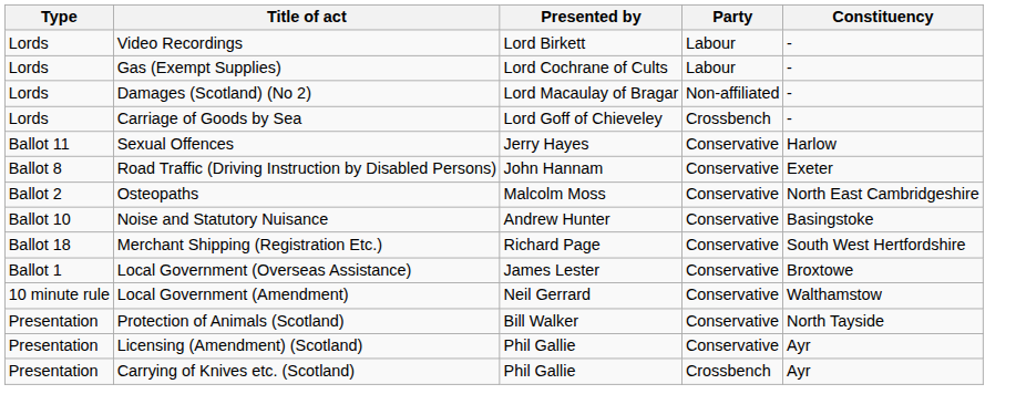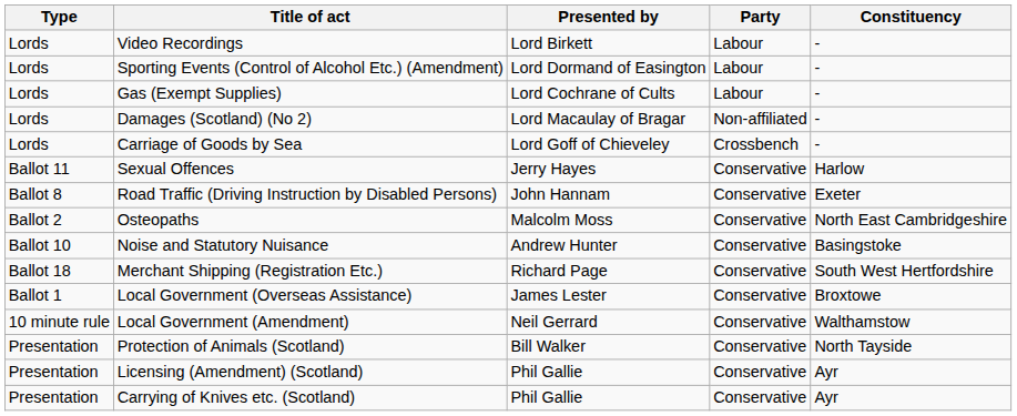+ row: Lords | Sporting Events (Control of Alcohol Etc.) (Amendment) | Lord Dormand of Easington | Labour | -
Carrying of Knives etc. (Scotland) | Party: Crossbench -> Conservative
